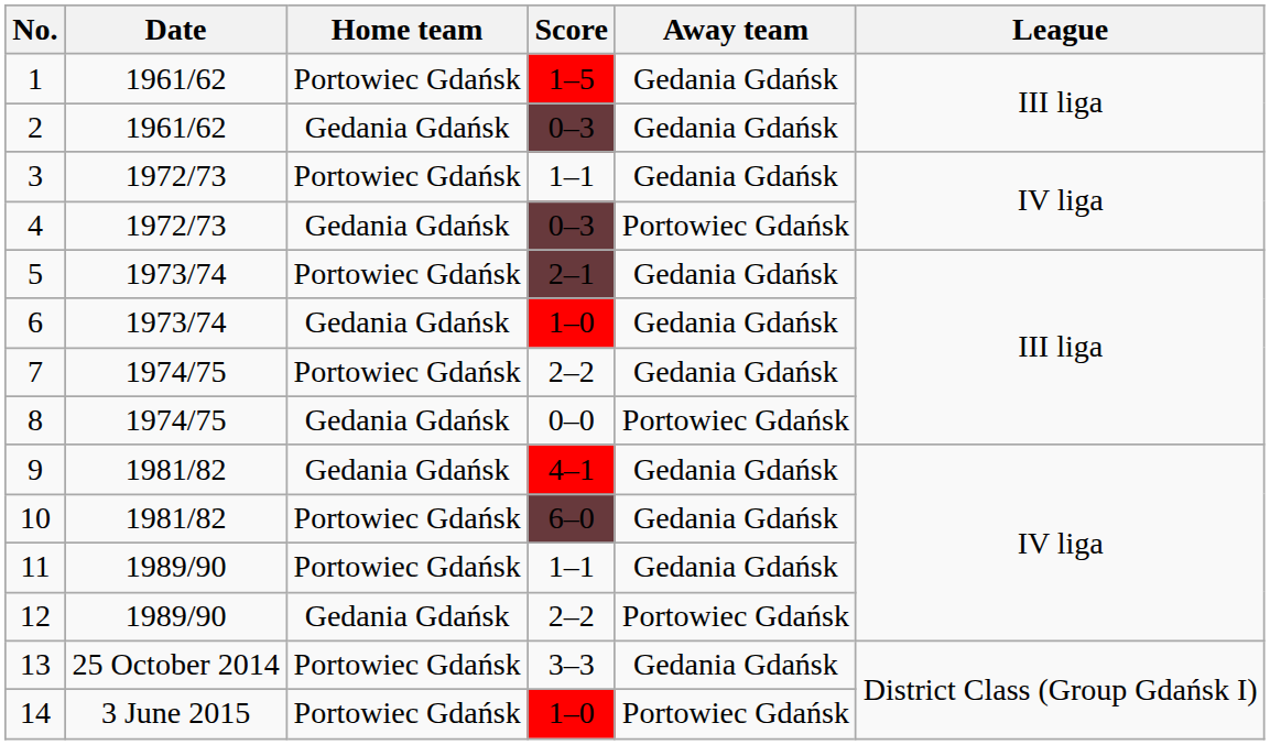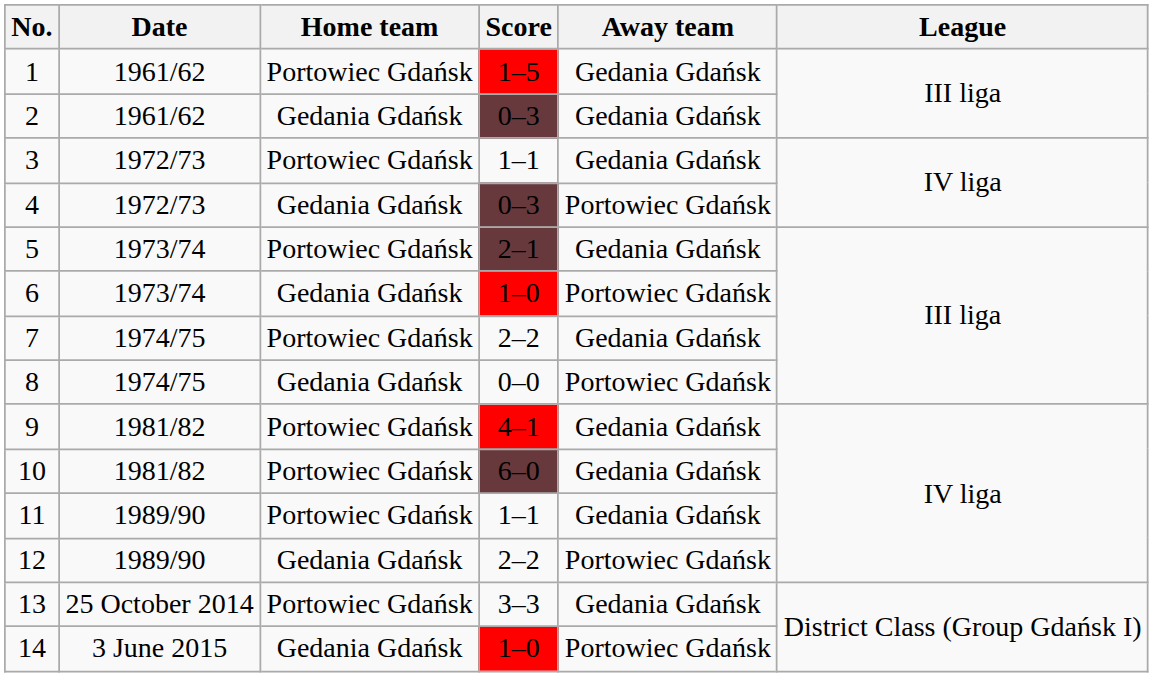6 | Away team: Gedania Gdańsk -> Portowiec Gdańsk
9 | Home team: Gedania Gdańsk -> Portowiec Gdańsk
14 | Home team: Portowiec Gdańsk -> Gedania Gdańsk
